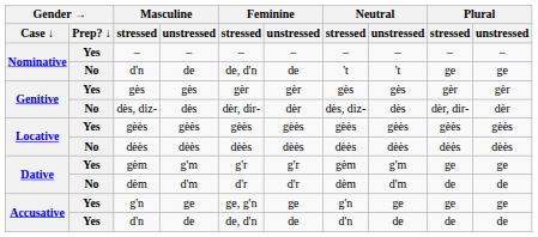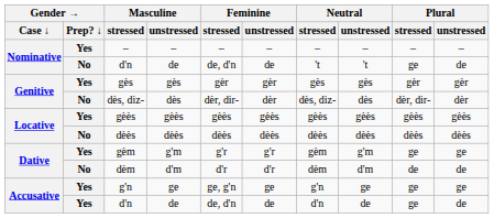Nominative / d'n | Plural / unstressed: ge -> de
Accusative / d'n | Plural / stressed: de -> ge
